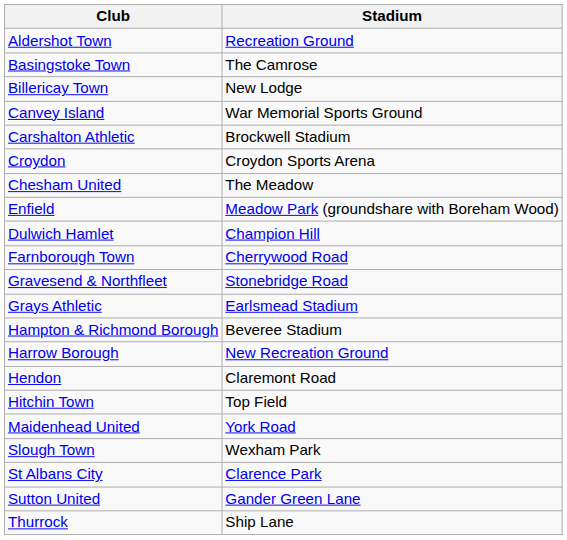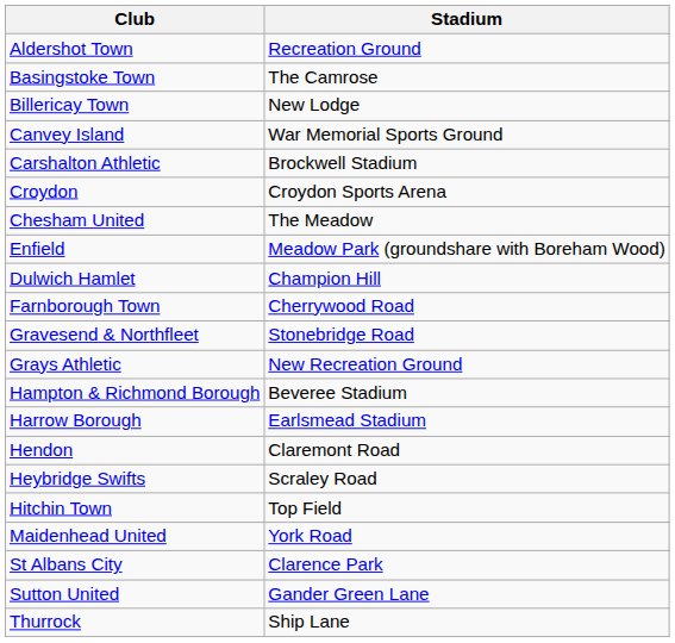Grays Athletic | Stadium: Earlsmead Stadium -> New Recreation Ground
Harrow Borough | Stadium: New Recreation Ground -> Earlsmead Stadium
+ row: Heybridge Swifts | Scraley Road
- row: Slough Town | Wexham Park
